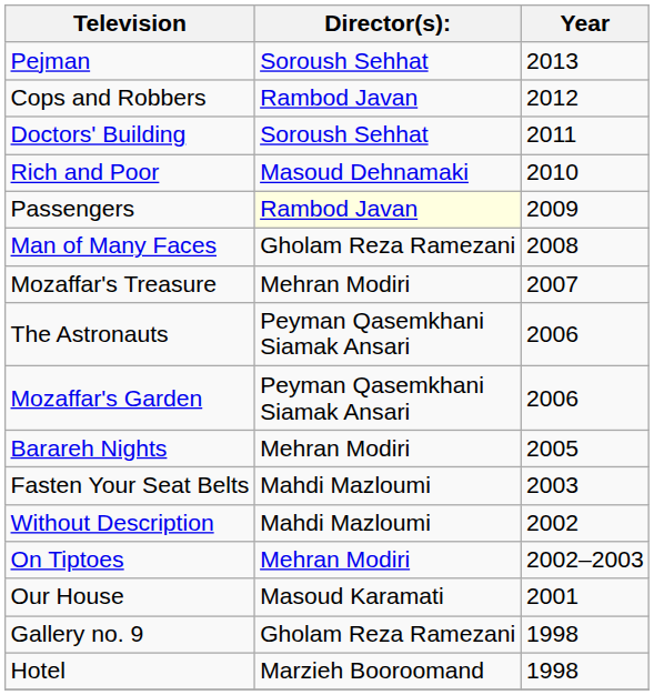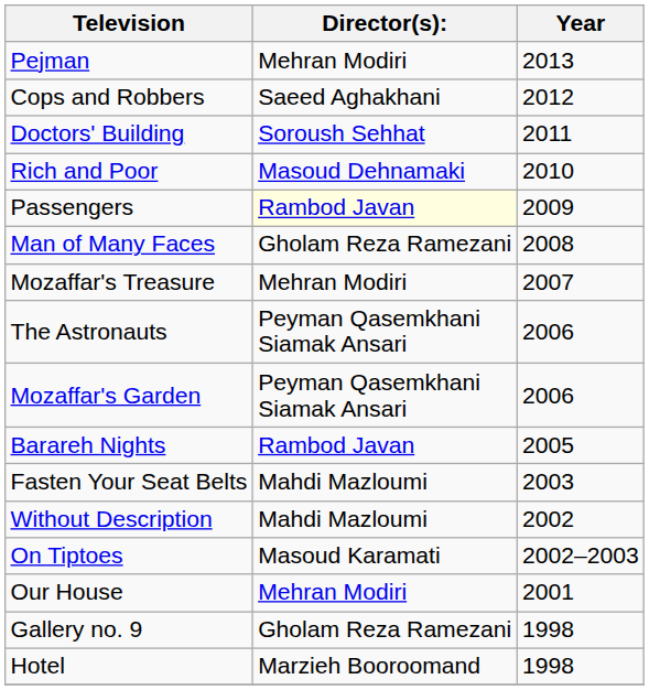Pejman | Director(s):: Soroush Sehhat -> Mehran Modiri
Cops and Robbers | Director(s):: Rambod Javan -> Saeed Aghakhani
Barareh Nights | Director(s):: Mehran Modiri -> Rambod Javan
On Tiptoes | Director(s):: Mehran Modiri -> Masoud Karamati
Our House | Director(s):: Masoud Karamati -> Mehran Modiri
